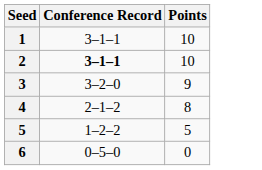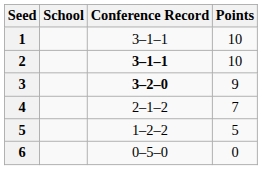+ column: School
3 | Conference Record: normal -> bold
4 | Points: 8 -> 7
